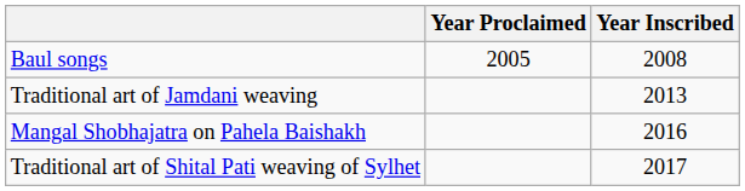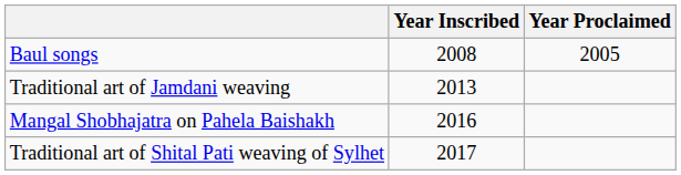columns swapped: Year Proclaimed <-> Year Inscribed
